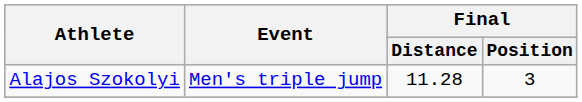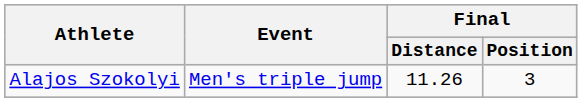Alajos Szokolyi | Final / Distance: 11.28 -> 11.26
